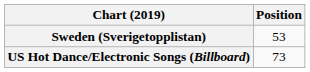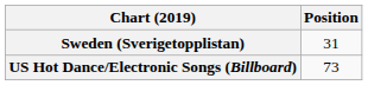Sweden (Sverigetopplistan) | Position: 53 -> 31
